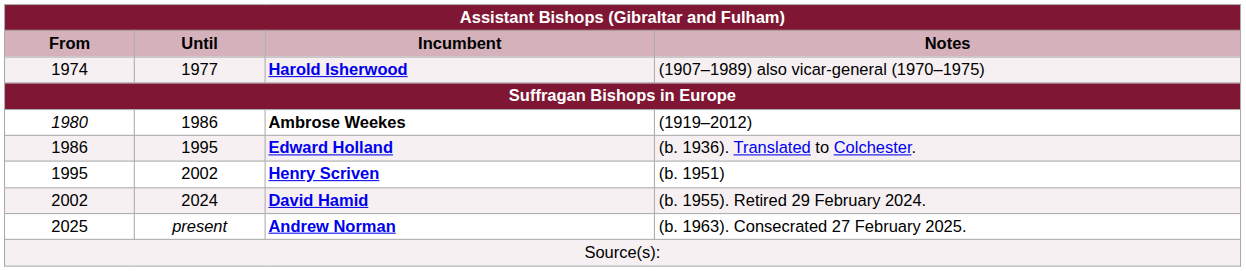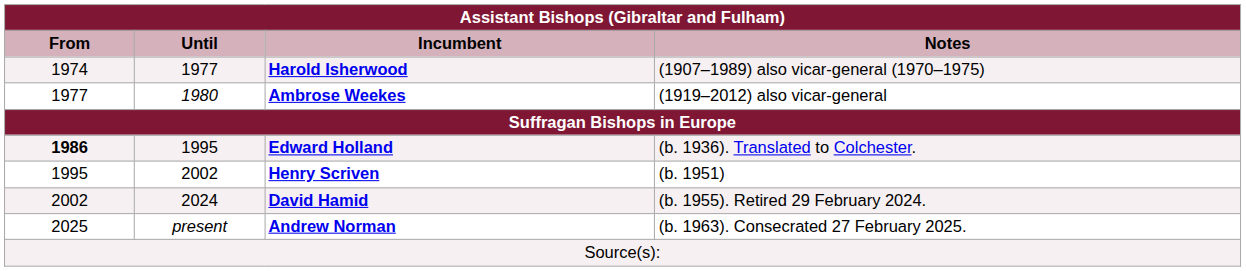+ row: 1977 | 1980 | Ambrose Weekes | (1919–2012) also vicar-general
- row: 1980 | 1986 | Ambrose Weekes | (1919–2012)
(b. 1936). Translated to Colchester. | From: normal -> bold
